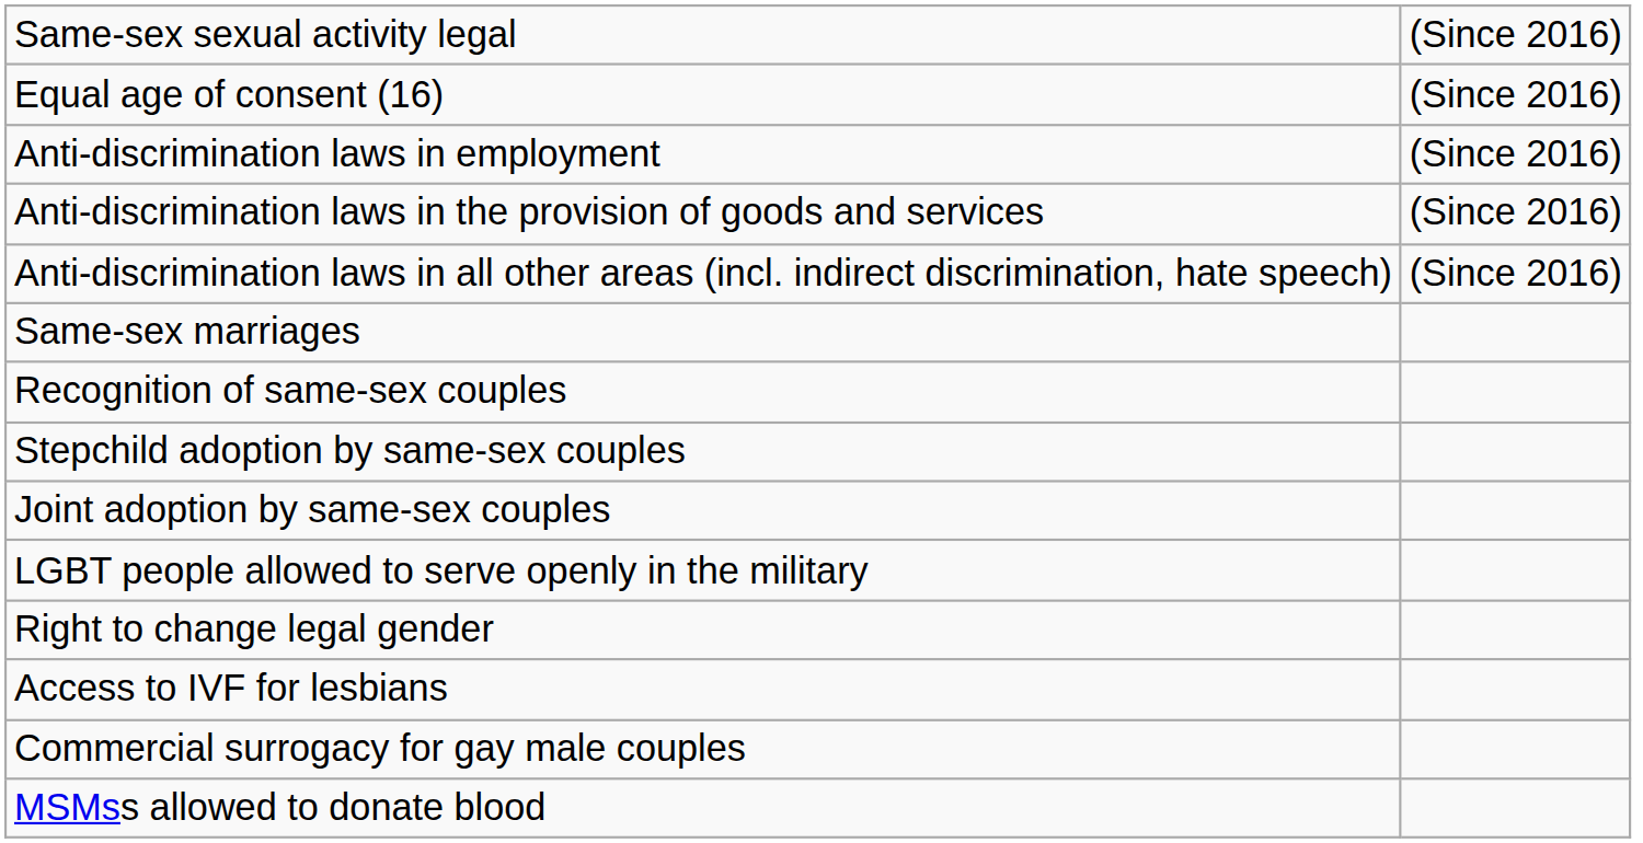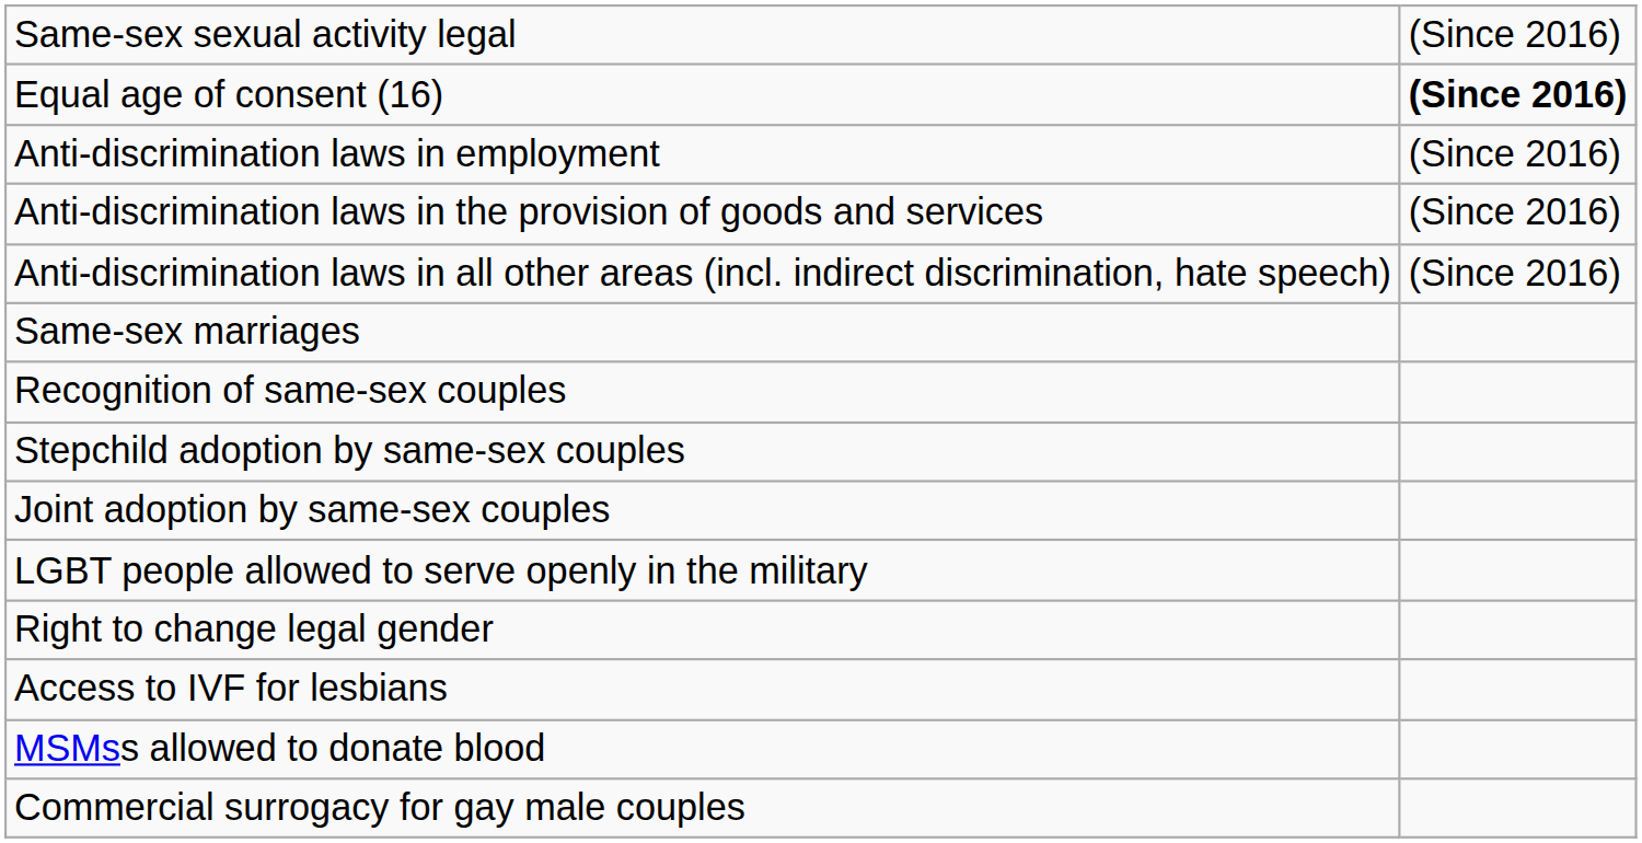Equal age of consent (16) | column 2: normal -> bold
rows swapped: Commercial surrogacy for gay male couples <-> MSMss allowed to donate blood
